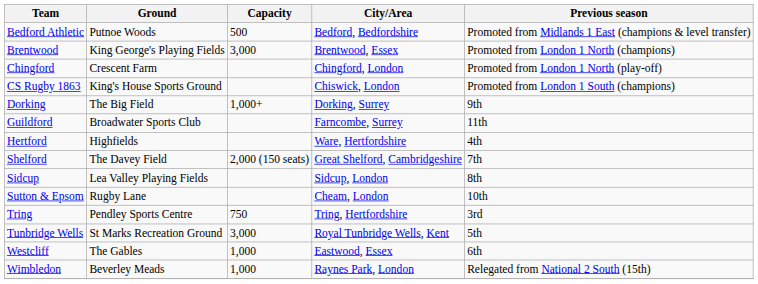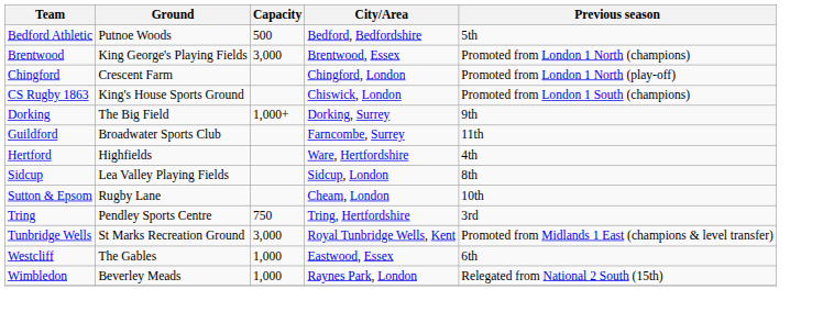Bedford Athletic | Previous season: Promoted from Midlands 1 East (champions & level transfer) -> 5th
- row: Shelford | The Davey Field | 2,000 (150 seats) | Great Shelford, Cambridgeshire | 7th
Tunbridge Wells | Previous season: 5th -> Promoted from Midlands 1 East (champions & level transfer)
